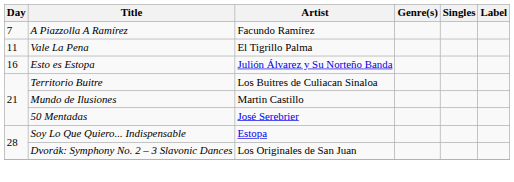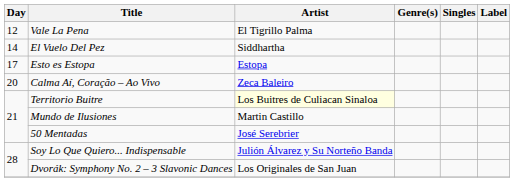- row: 7 | A Piazzolla A Ramírez | Facundo Ramírez
Vale La Pena | Day: 11 -> 12
+ row: 14 | El Vuelo Del Pez | Siddhartha
Esto es Estopa | Day: 16 -> 17
Esto es Estopa | Artist: Julión Álvarez y Su Norteño Banda -> Estopa
+ row: 20 | Calma Aí, Coração – Ao Vivo | Zeca Baleiro
Territorio Buitre | Artist: no background -> lightyellow background
Soy Lo Que Quiero... Indispensable | Artist: Estopa -> Julión Álvarez y Su Norteño Banda
